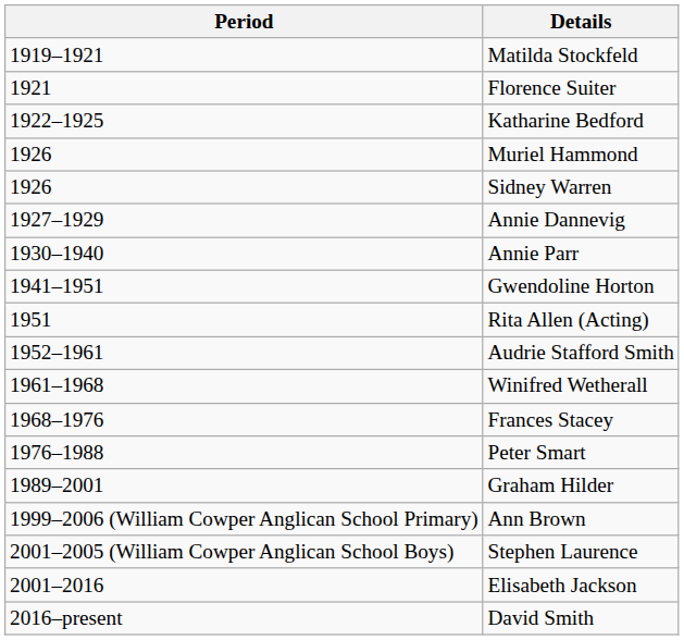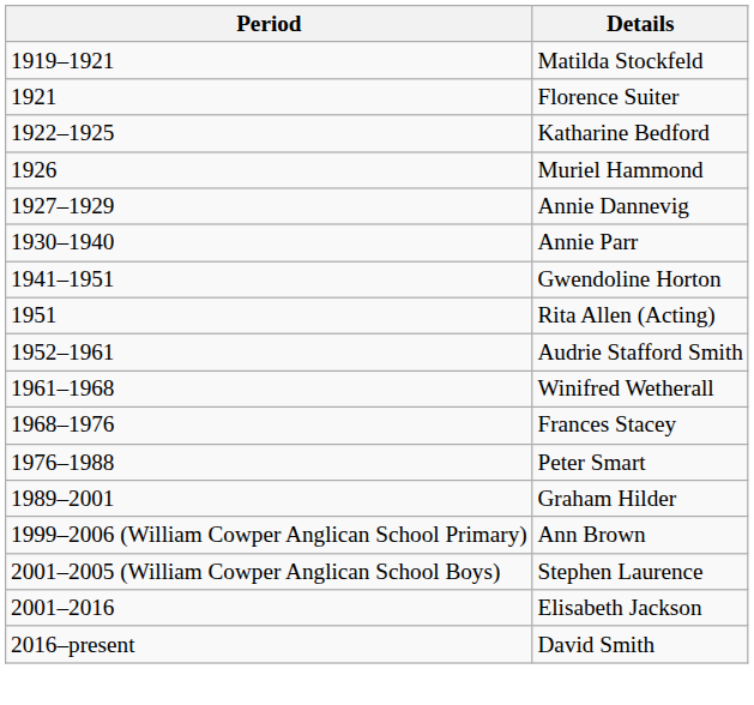- row: 1926 | Sidney Warren
